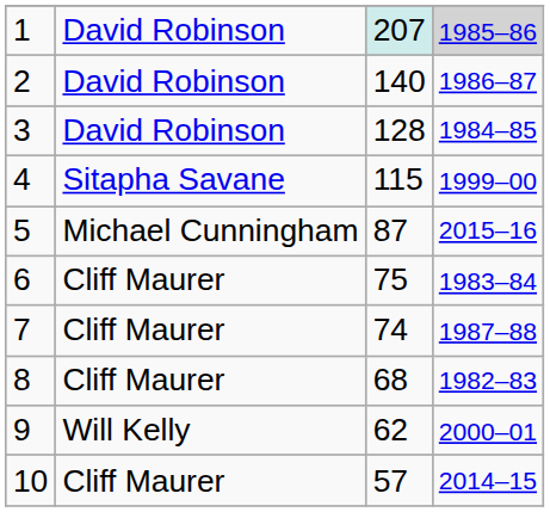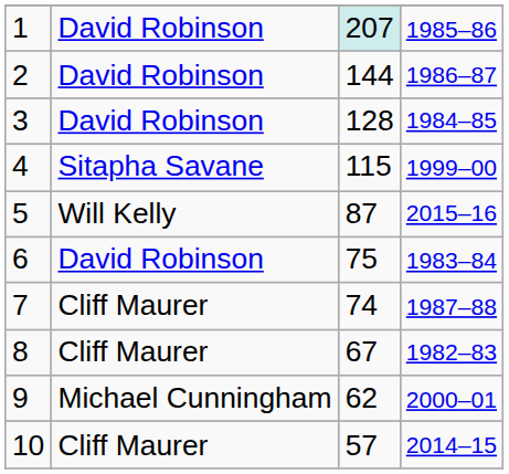1 | column 4: lightgrey background -> no background
2 | column 3: 140 -> 144
5 | column 2: Michael Cunningham -> Will Kelly
6 | column 2: Cliff Maurer -> David Robinson
8 | column 3: 68 -> 67
9 | column 2: Will Kelly -> Michael Cunningham
